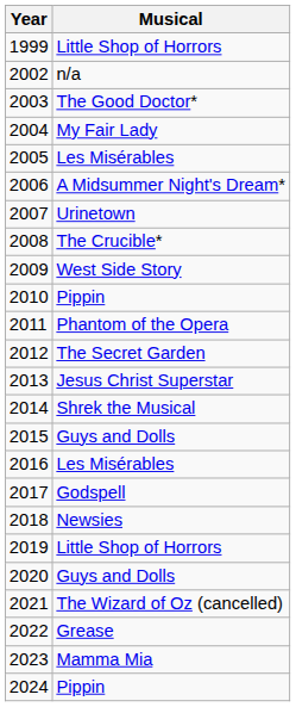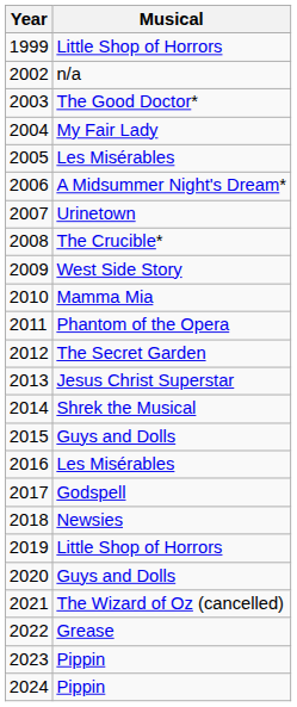2010 | Musical: Pippin -> Mamma Mia
2023 | Musical: Mamma Mia -> Pippin
